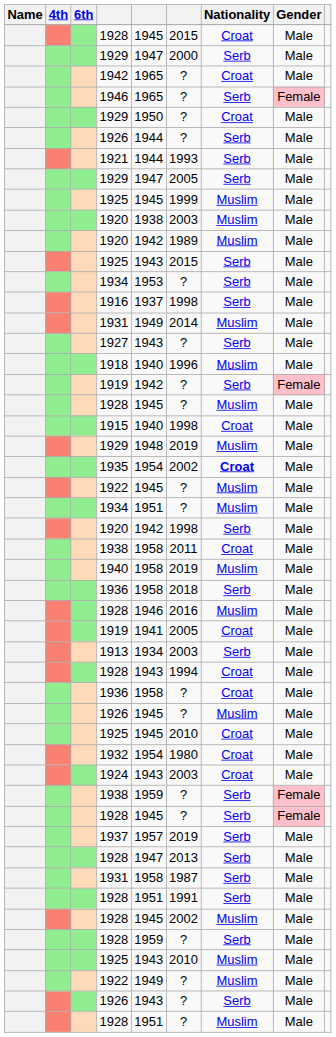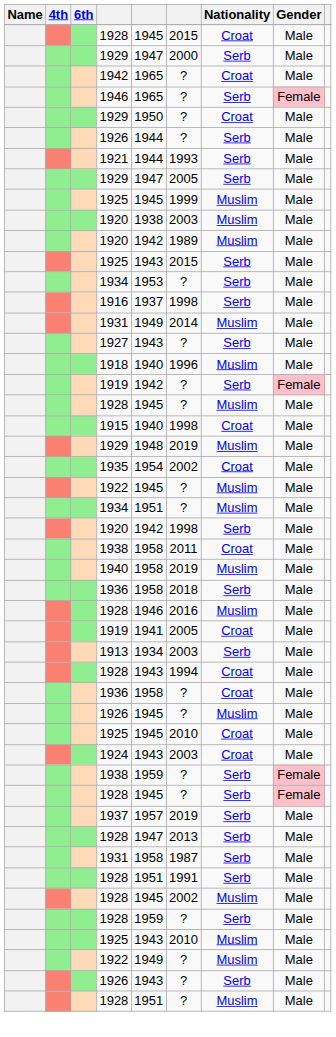1935 | Nationality: bold -> normal
- row: 1932 | 1954 | 1980 | Croat | Male
